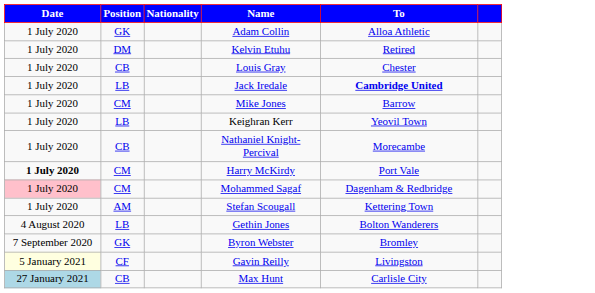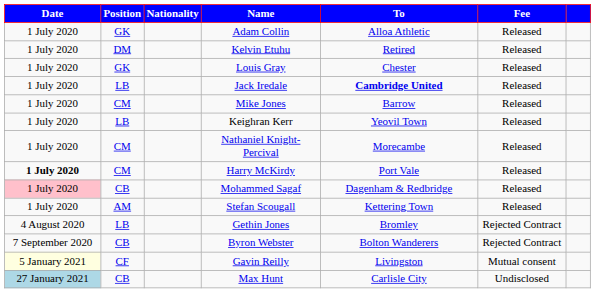+ column: Fee | Released | Released | Released | Released | Released | Released | Released | Released | Released | Released | Rejected Contract | Rejected Contract | Mutual consent | Undisclosed
Louis Gray | Position: CB -> GK
Nathaniel Knight-Percival | Position: CB -> CM
Mohammed Sagaf | Position: CM -> CB
Gethin Jones | To: Bolton Wanderers -> Bromley
Byron Webster | Position: GK -> CB
Byron Webster | To: Bromley -> Bolton Wanderers
